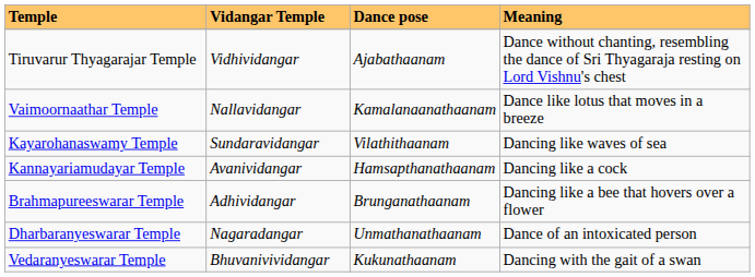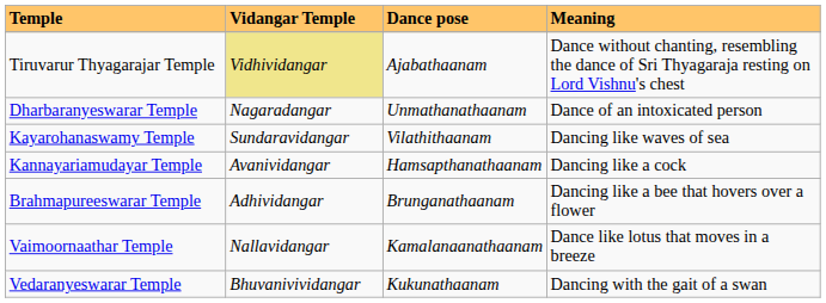Tiruvarur Thyagarajar Temple | Vidangar Temple: no background -> khaki background
rows swapped: Dharbaranyeswarar Temple <-> Vaimoornaathar Temple
